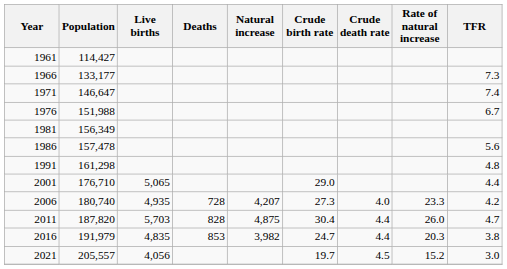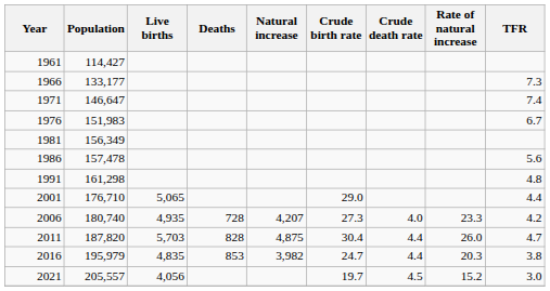1976 | Population: 151,988 -> 151,983
2016 | Population: 191,979 -> 195,979
